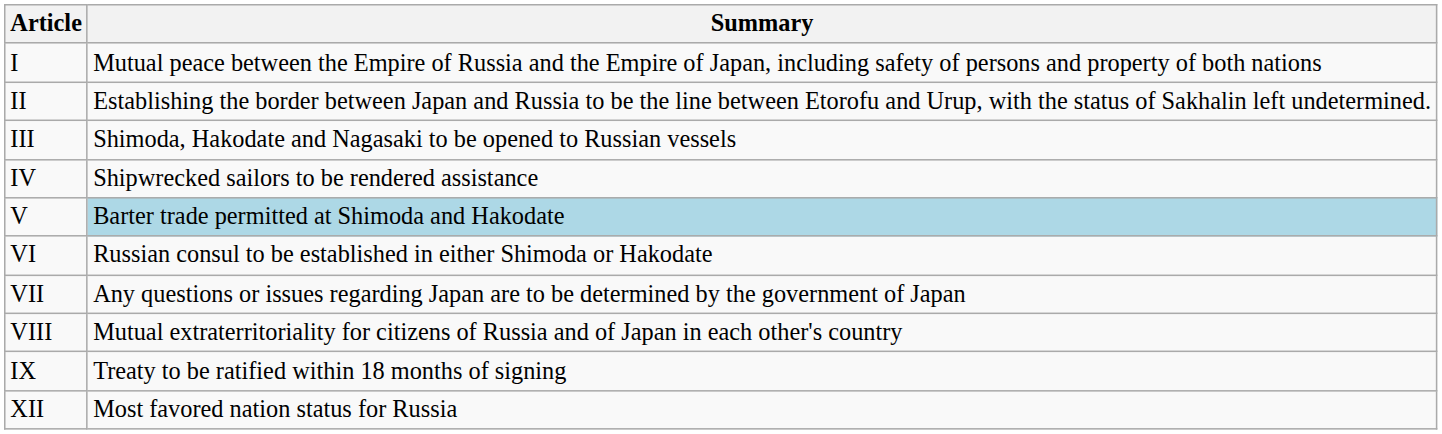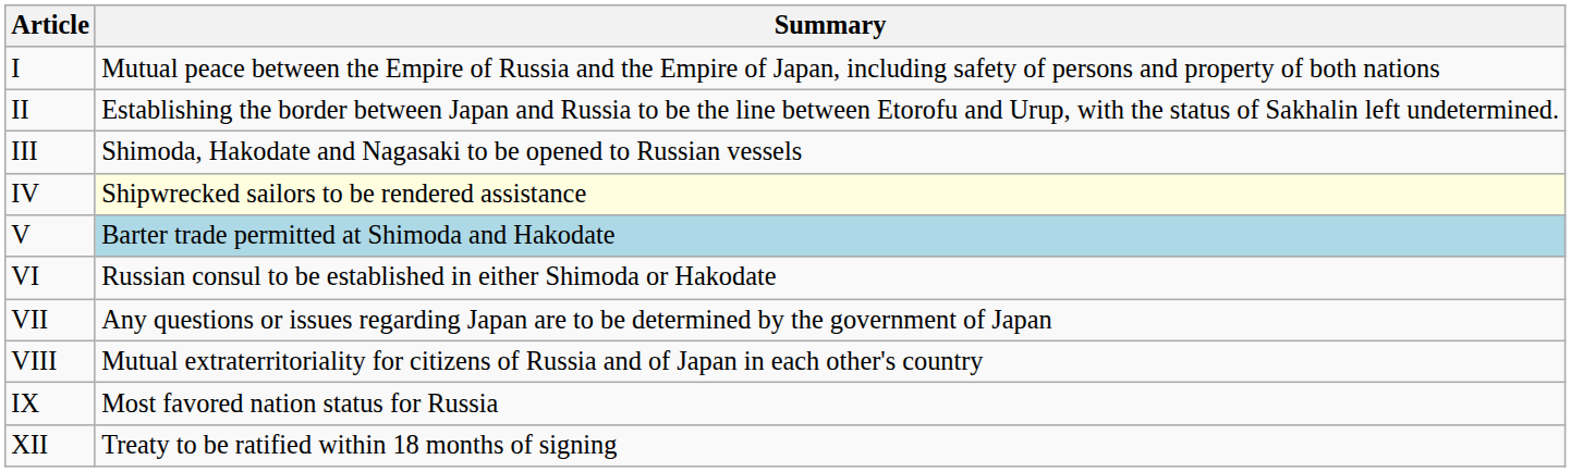IV | Summary: no background -> lightyellow background
IX | Summary: Treaty to be ratified within 18 months of signing -> Most favored nation status for Russia
XII | Summary: Most favored nation status for Russia -> Treaty to be ratified within 18 months of signing
